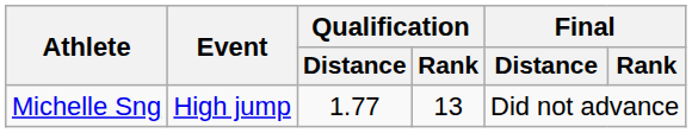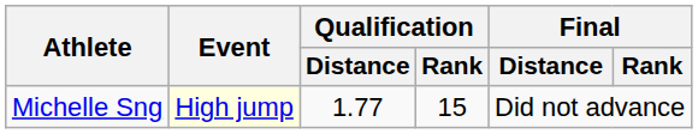Michelle Sng | Event: no background -> lightyellow background
Michelle Sng | Qualification / Rank: 13 -> 15
